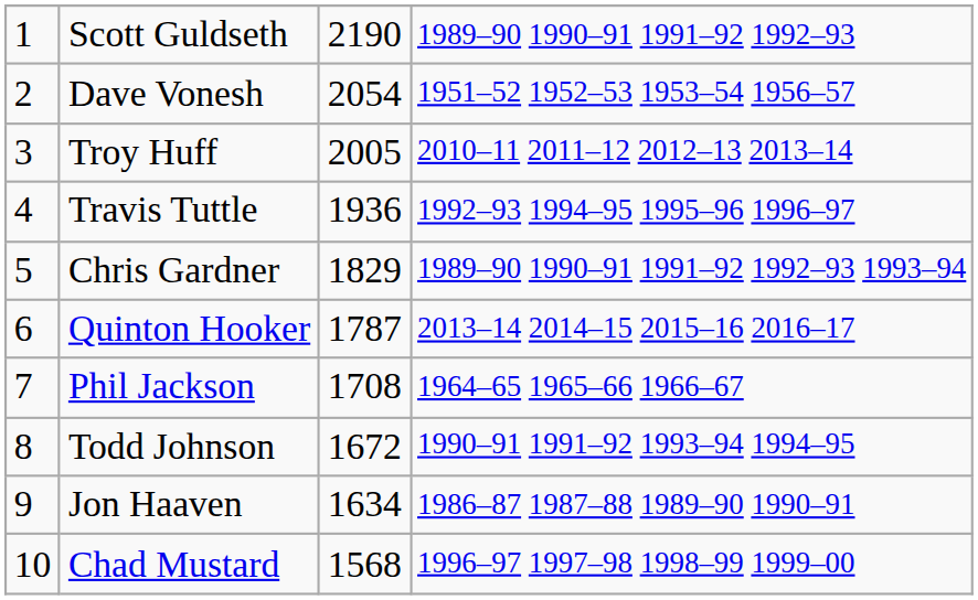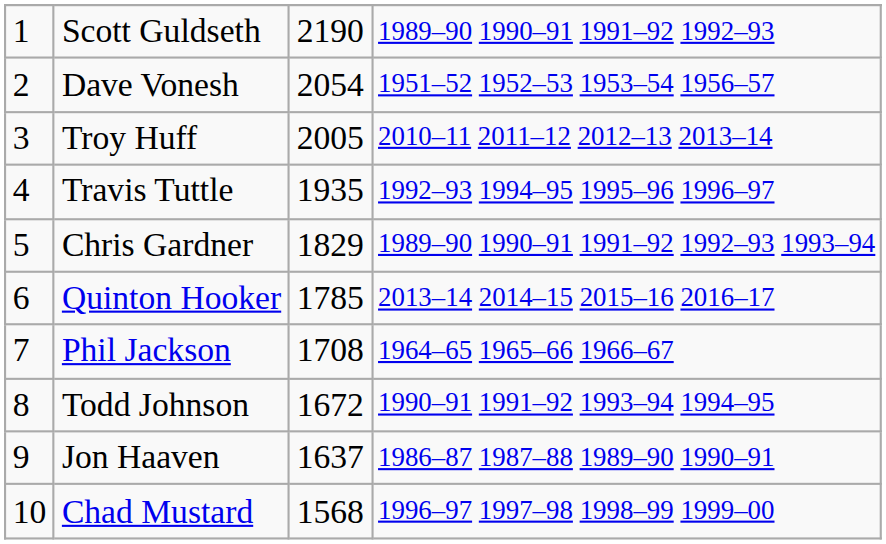Travis Tuttle | column 3: 1936 -> 1935
Quinton Hooker | column 3: 1787 -> 1785
Jon Haaven | column 3: 1634 -> 1637
